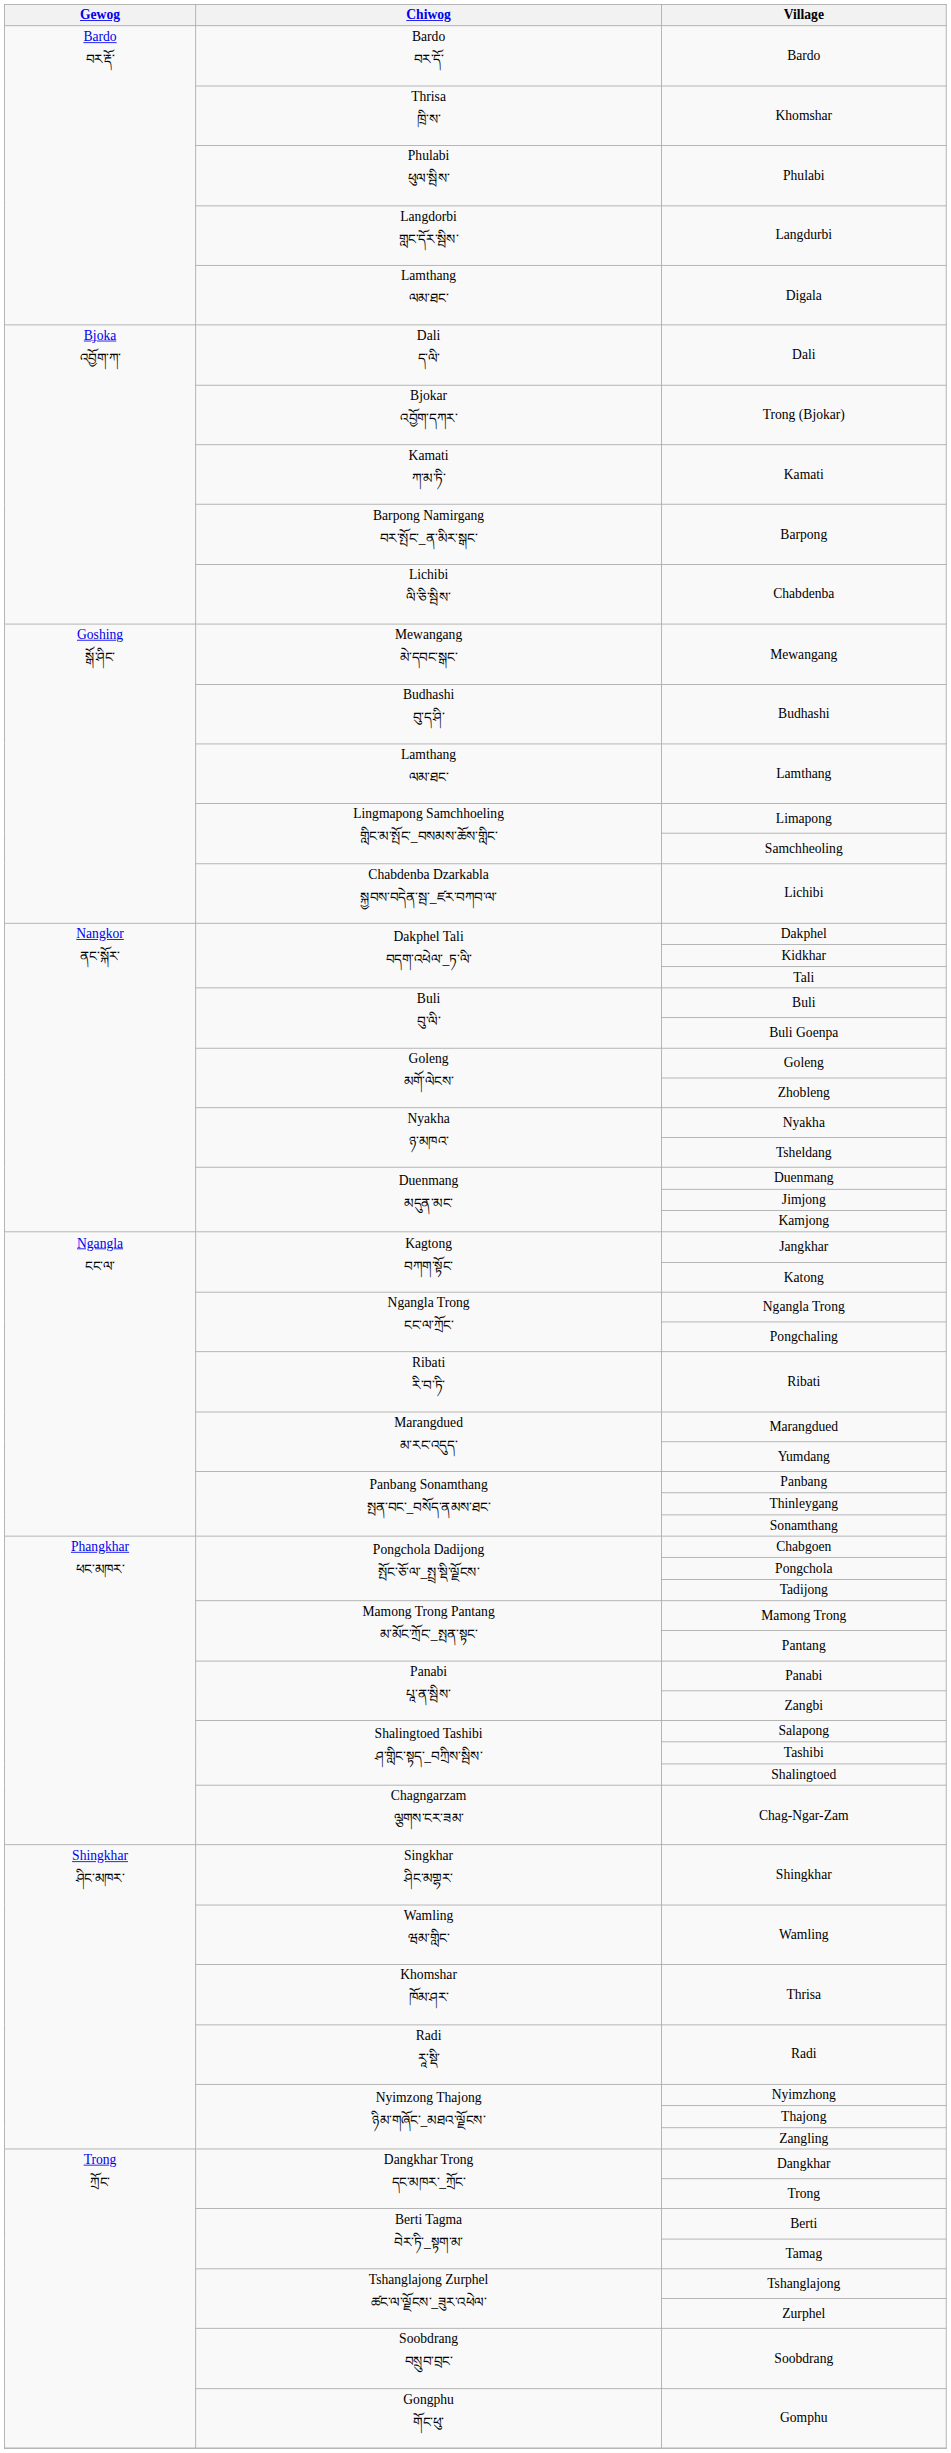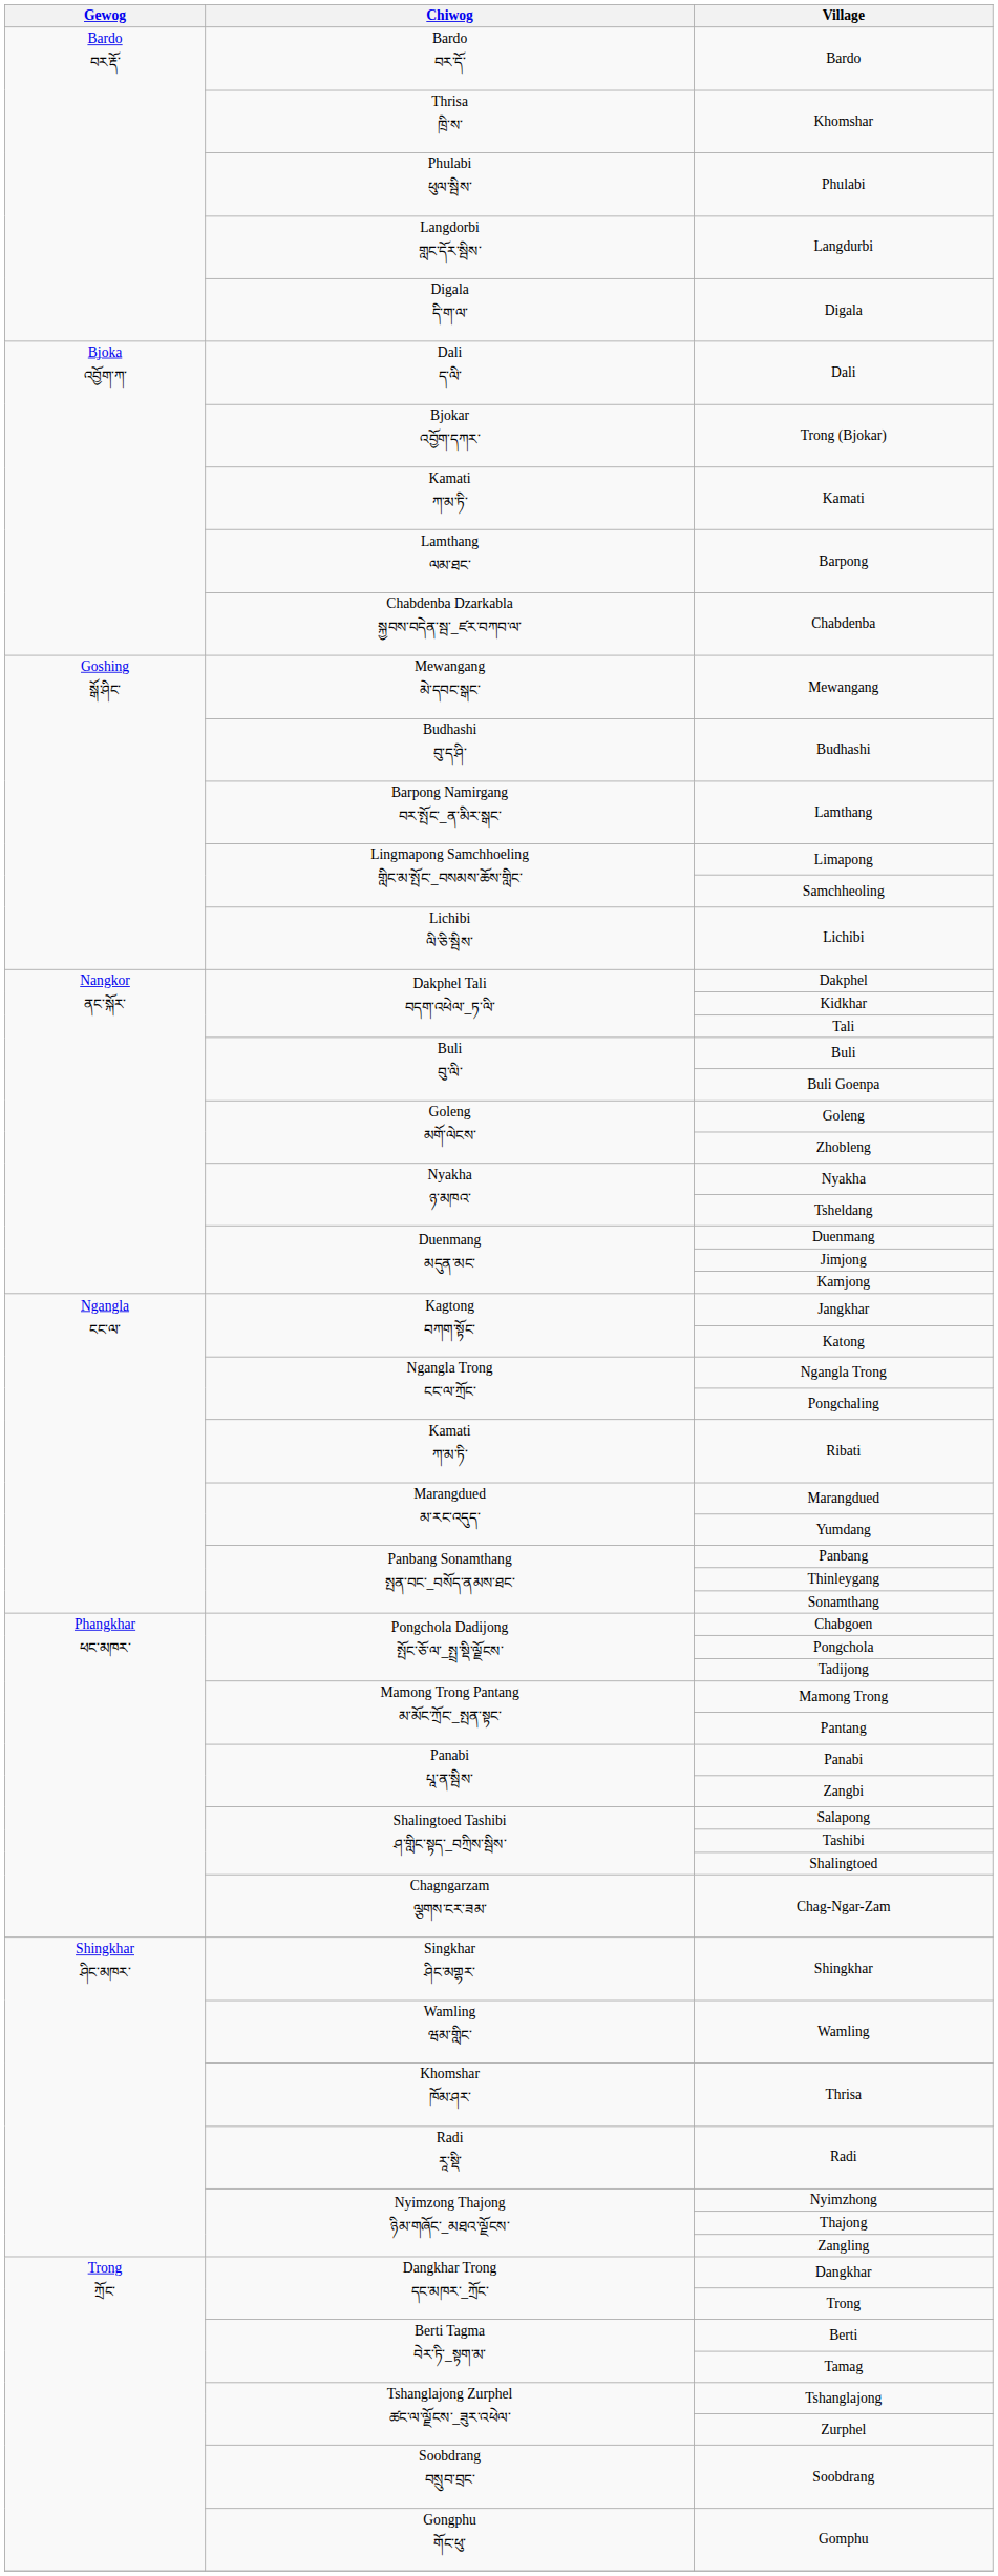Digala | Chiwog: Lamthang ལམ་ཐང་ -> Digala དི་ག་ལ་
Barpong | Chiwog: Barpong Namirgang བར་སྤོང་_ན་མིར་སྒང་ -> Lamthang ལམ་ཐང་
Chabdenba | Chiwog: Lichibi ལི་ཅི་སྦིས་ -> Chabdenba Dzarkabla སྐྱབས་བདེན་སྦ་_ཛར་བཀབ་ལ་
Lamthang | Chiwog: Lamthang ལམ་ཐང་ -> Barpong Namirgang བར་སྤོང་_ན་མིར་སྒང་
Lichibi | Chiwog: Chabdenba Dzarkabla སྐྱབས་བདེན་སྦ་_ཛར་བཀབ་ལ་ -> Lichibi ལི་ཅི་སྦིས་
Ribati | Chiwog: Ribati རི་བ་ཏི་ -> Kamati ཀ་མ་ཏི་
